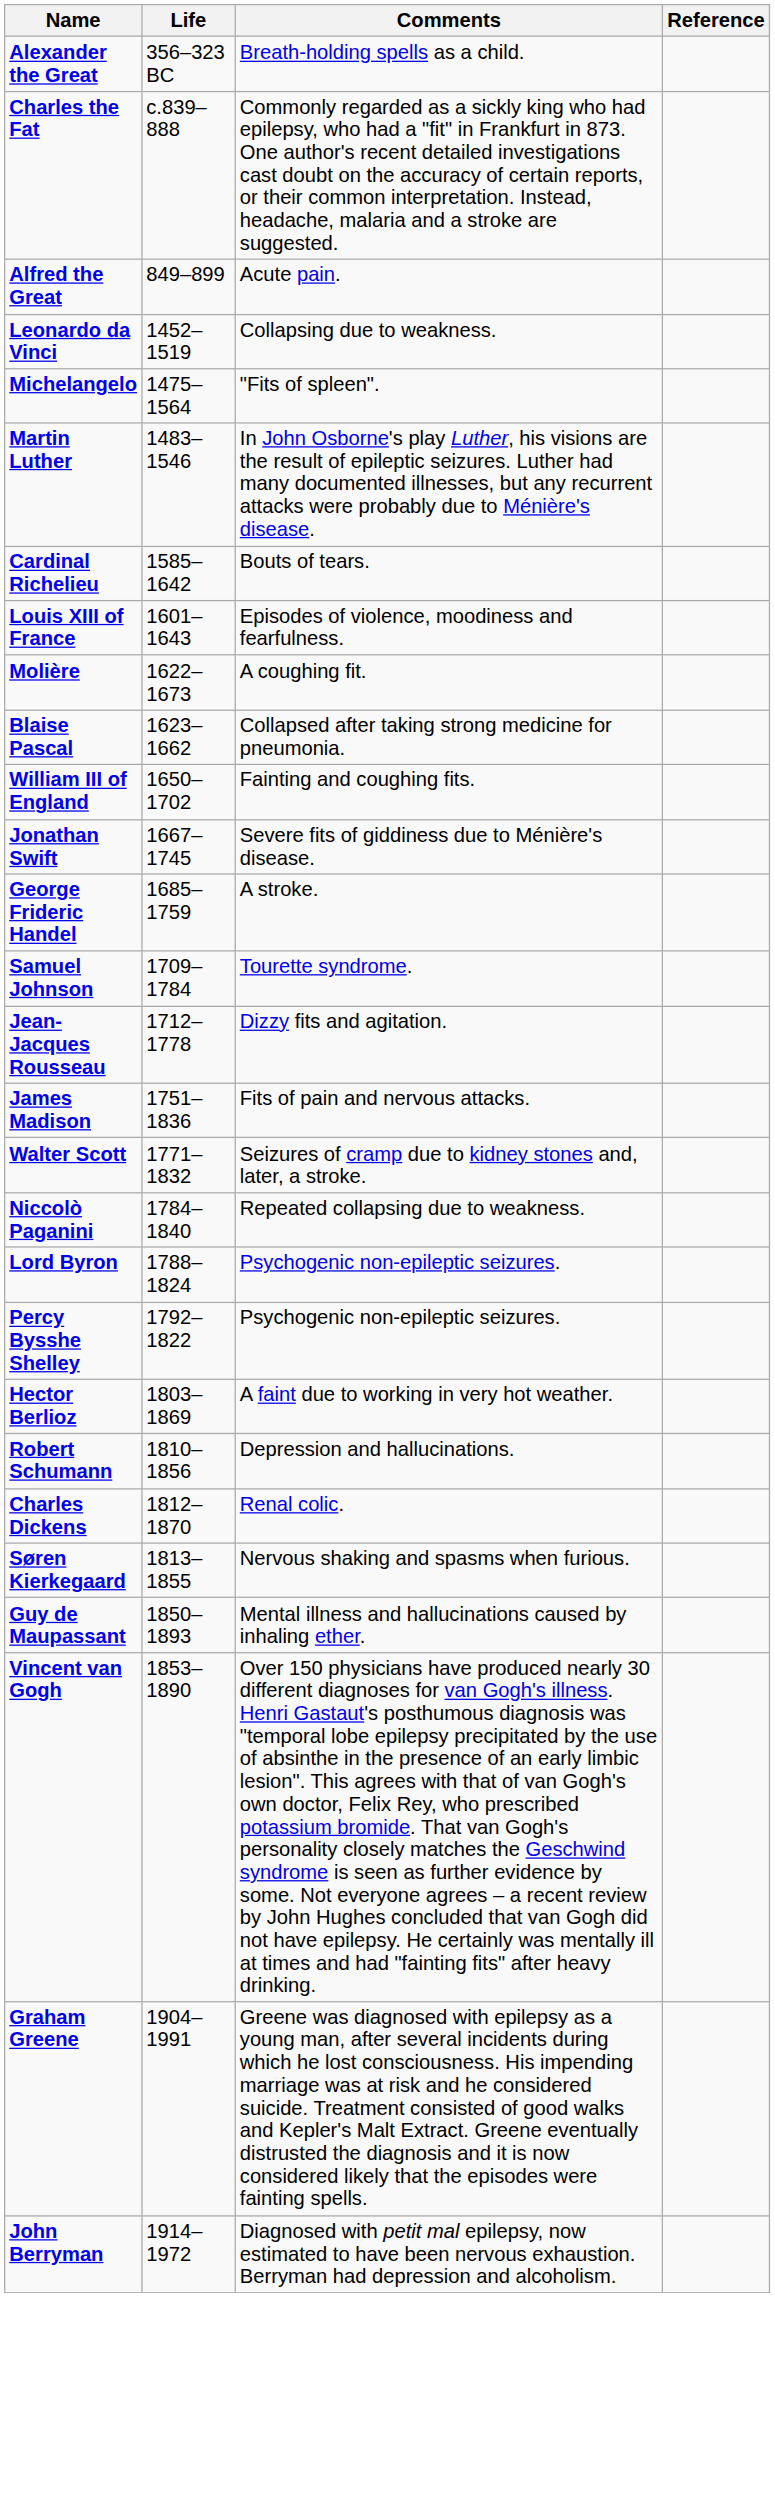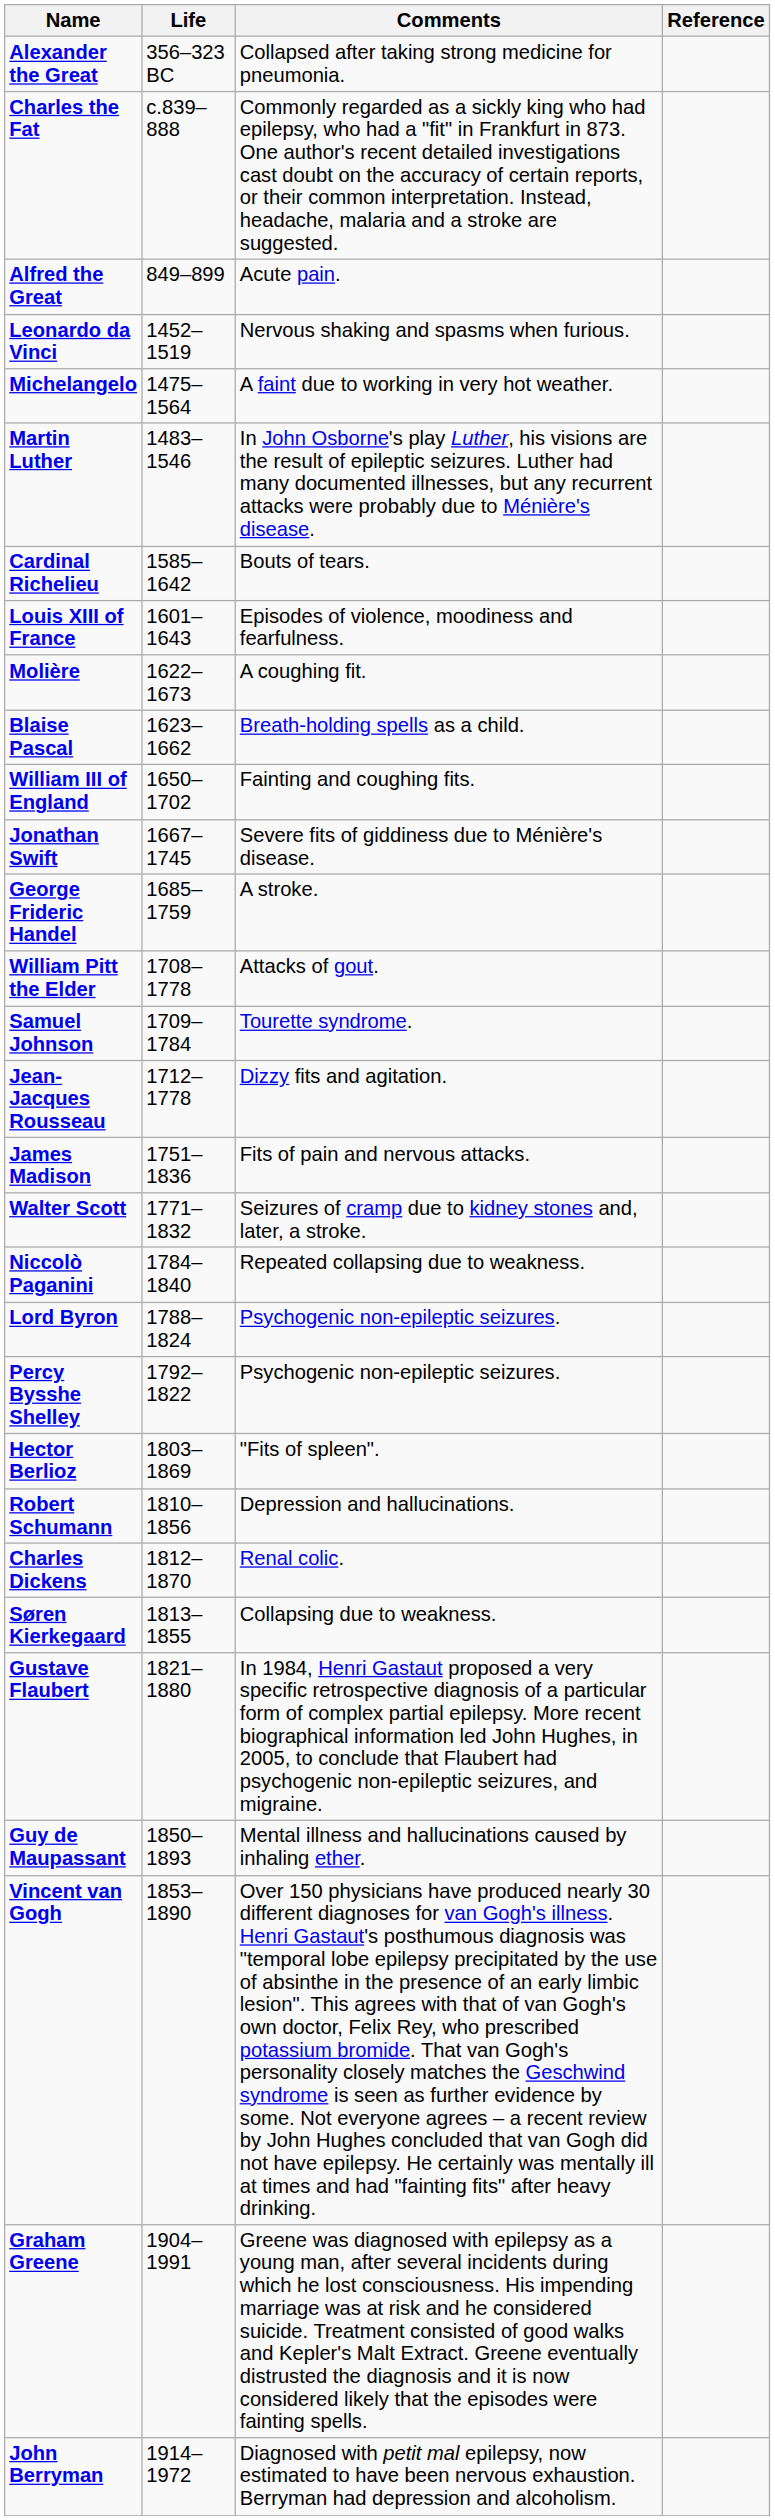Alexander the Great | Comments: Breath-holding spells as a child. -> Collapsed after taking strong medicine for pneumonia.
Leonardo da Vinci | Comments: Collapsing due to weakness. -> Nervous shaking and spasms when furious.
Michelangelo | Comments: "Fits of spleen". -> A faint due to working in very hot weather.
Blaise Pascal | Comments: Collapsed after taking strong medicine for pneumonia. -> Breath-holding spells as a child.
+ row: William Pitt the Elder | 1708–1778 | Attacks of gout.
Hector Berlioz | Comments: A faint due to working in very hot weather. -> "Fits of spleen".
Søren Kierkegaard | Comments: Nervous shaking and spasms when furious. -> Collapsing due to weakness.
+ row: Gustave Flaubert | 1821–1880 | In 1984, Henri Gastaut proposed a very specific retrospective diagnosis of a particular form of complex partial epilepsy. More recent biographical information led John Hughes, in 2005, to conclude that Flaubert had psychogenic non-epileptic seizures, and migraine.
